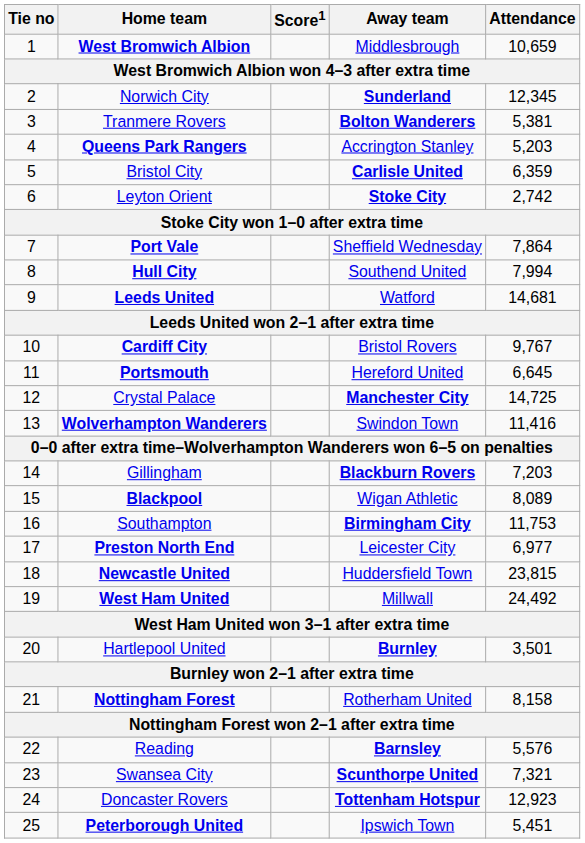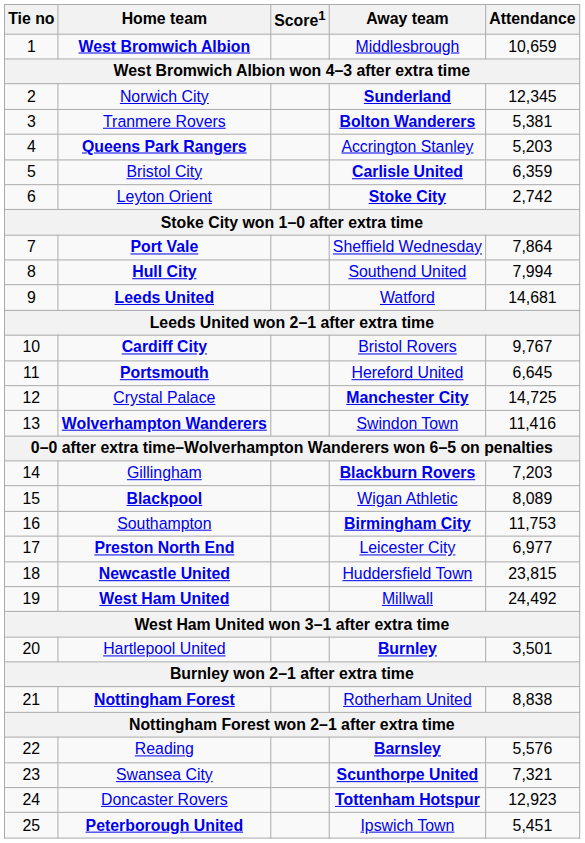Nottingham Forest | Attendance: 8,158 -> 8,838
